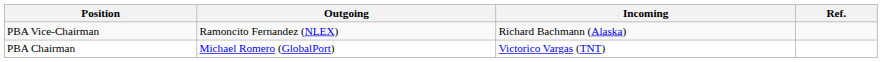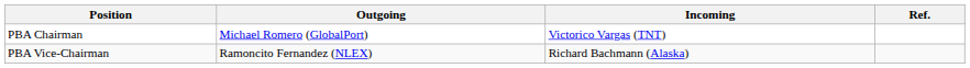rows swapped: PBA Chairman <-> PBA Vice-Chairman
